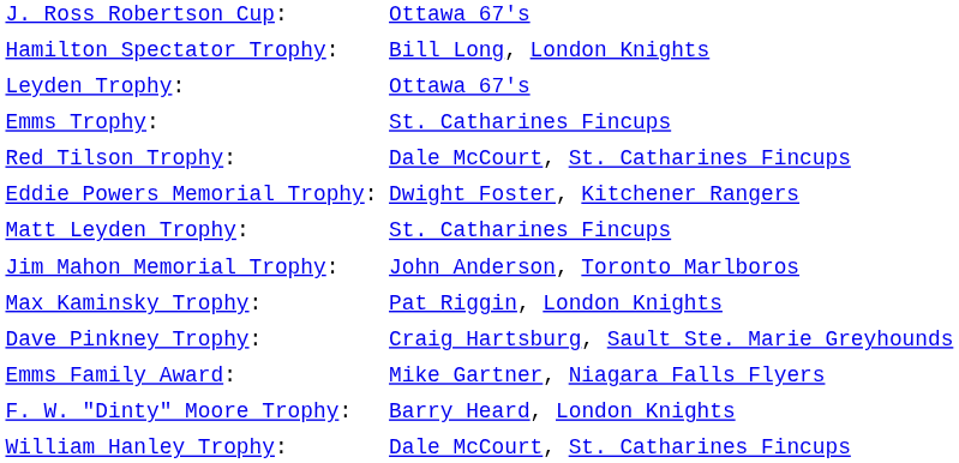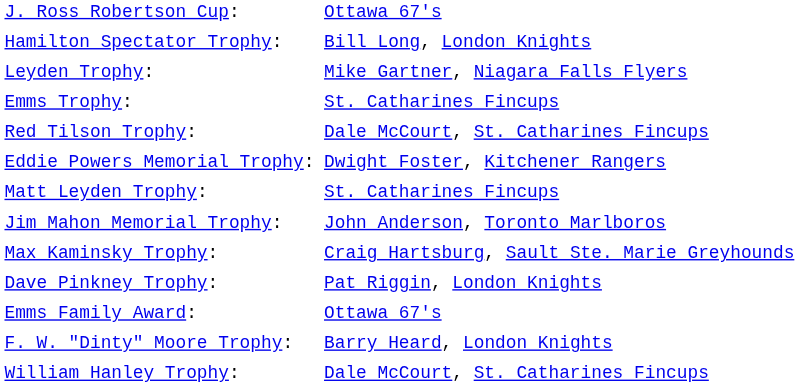Leyden Trophy: | column 2: Ottawa 67's -> Mike Gartner, Niagara Falls Flyers
Max Kaminsky Trophy: | column 2: Pat Riggin, London Knights -> Craig Hartsburg, Sault Ste. Marie Greyhounds
Dave Pinkney Trophy: | column 2: Craig Hartsburg, Sault Ste. Marie Greyhounds -> Pat Riggin, London Knights
Emms Family Award: | column 2: Mike Gartner, Niagara Falls Flyers -> Ottawa 67's
